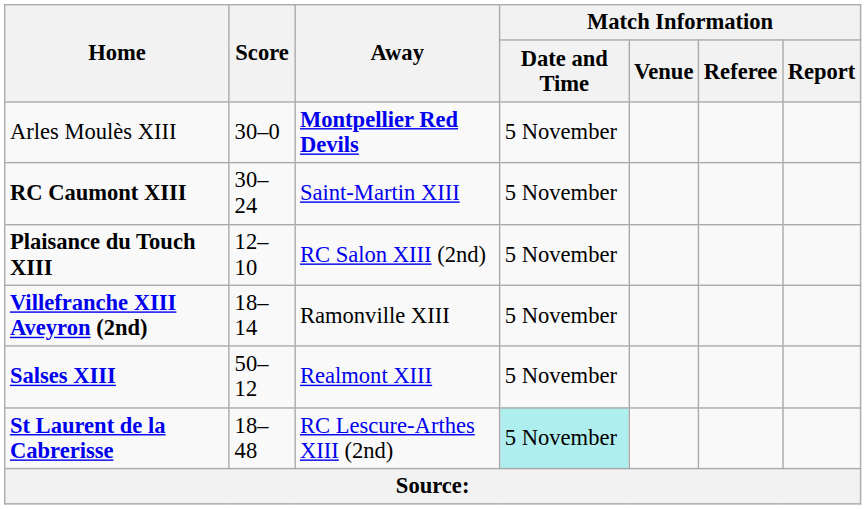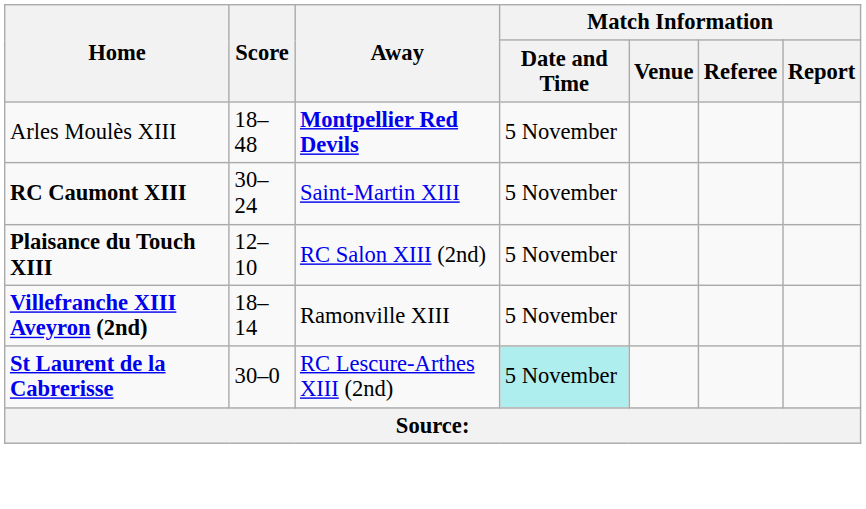Arles Moulès XIII | Score: 30–0 -> 18–48
- row: Salses XIII | 50–12 | Realmont XIII | 5 November
St Laurent de la Cabrerisse | Score: 18–48 -> 30–0
